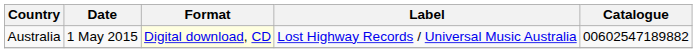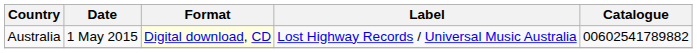Australia | Catalogue: 00602547189882 -> 00602541789882
